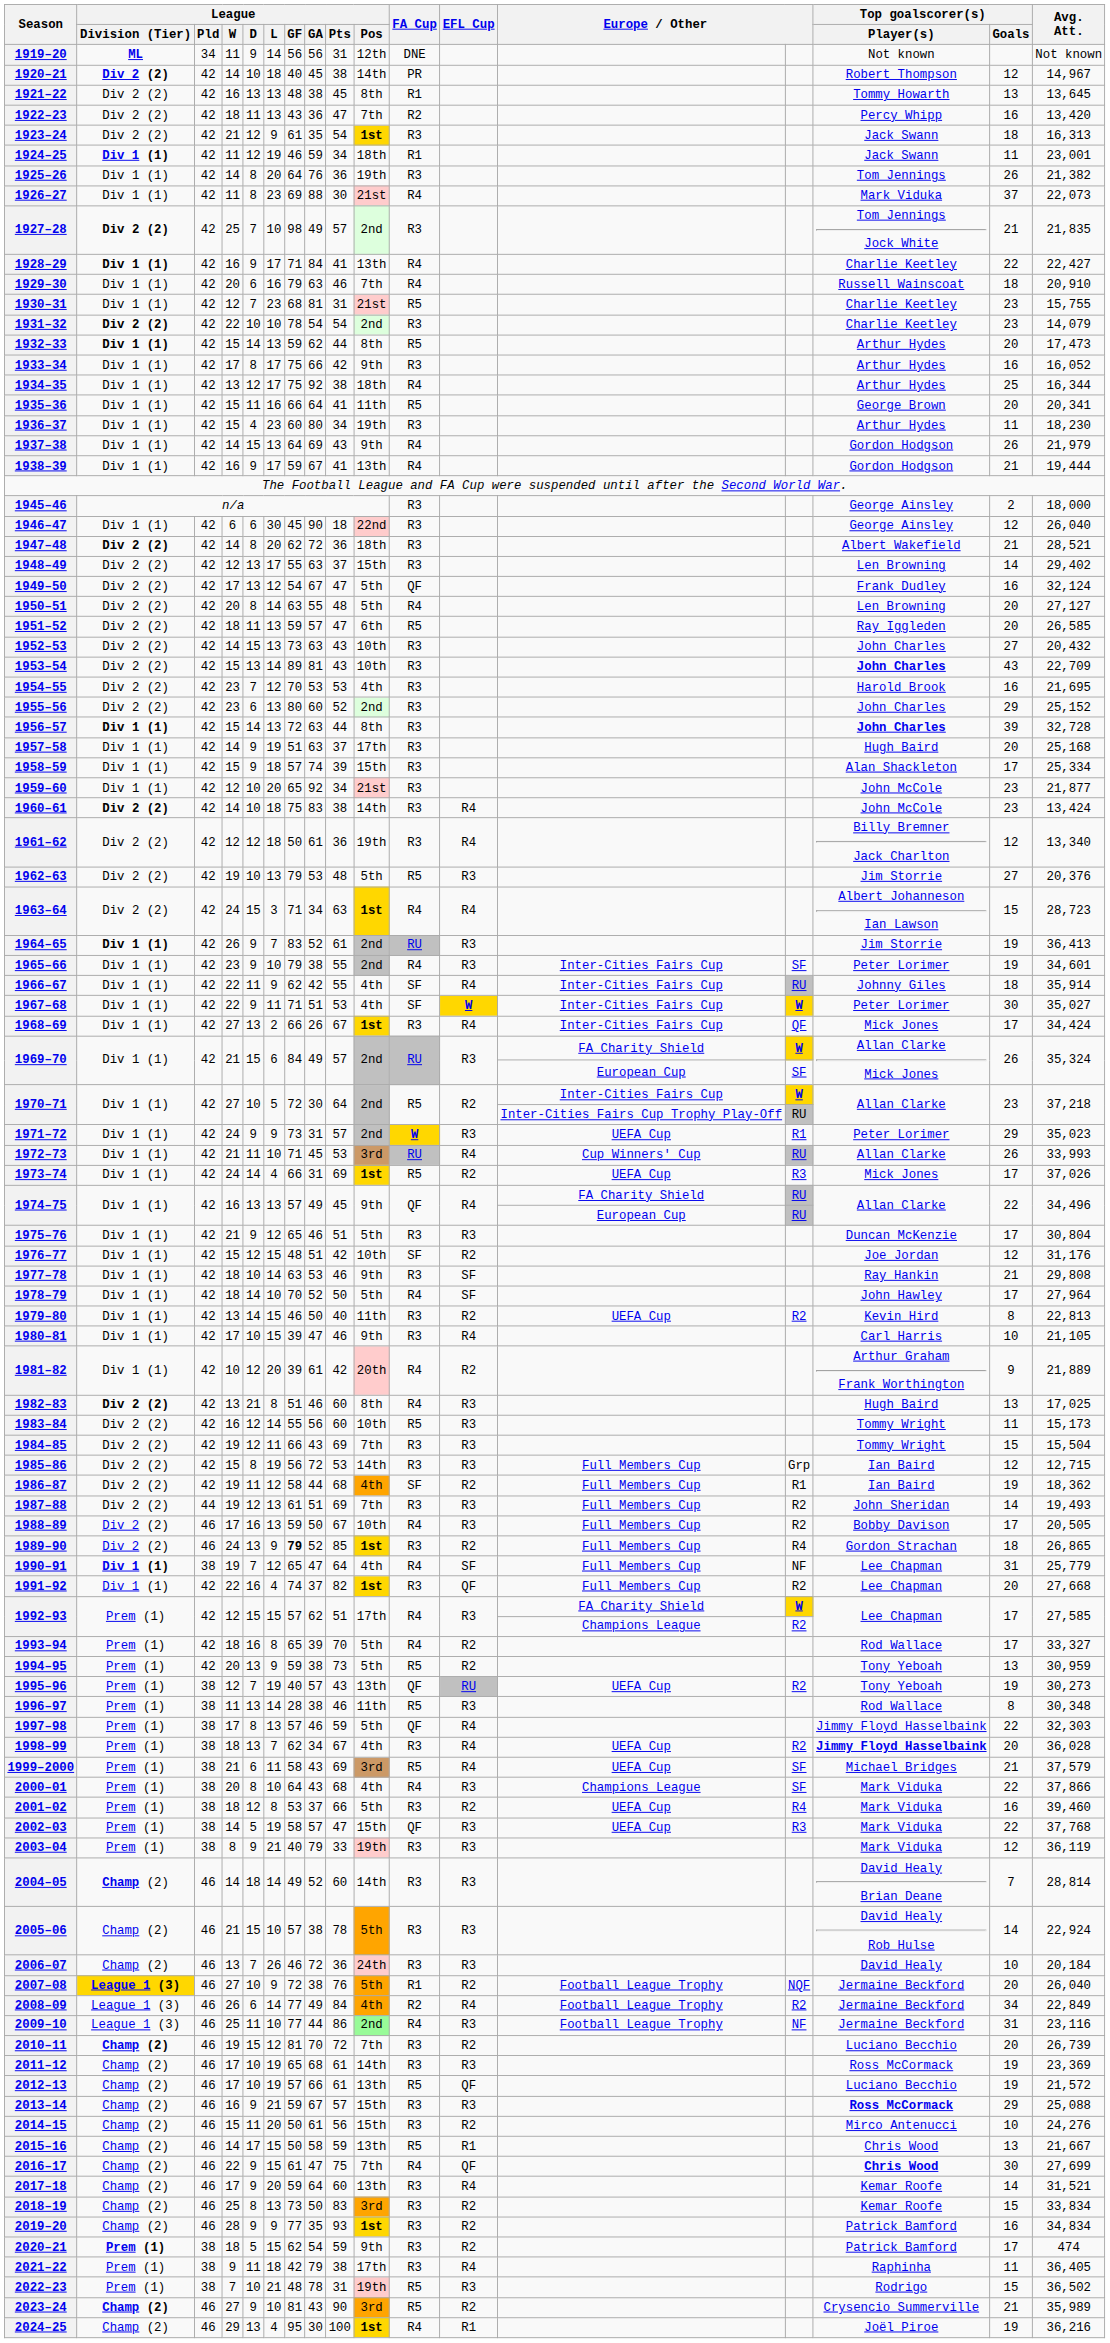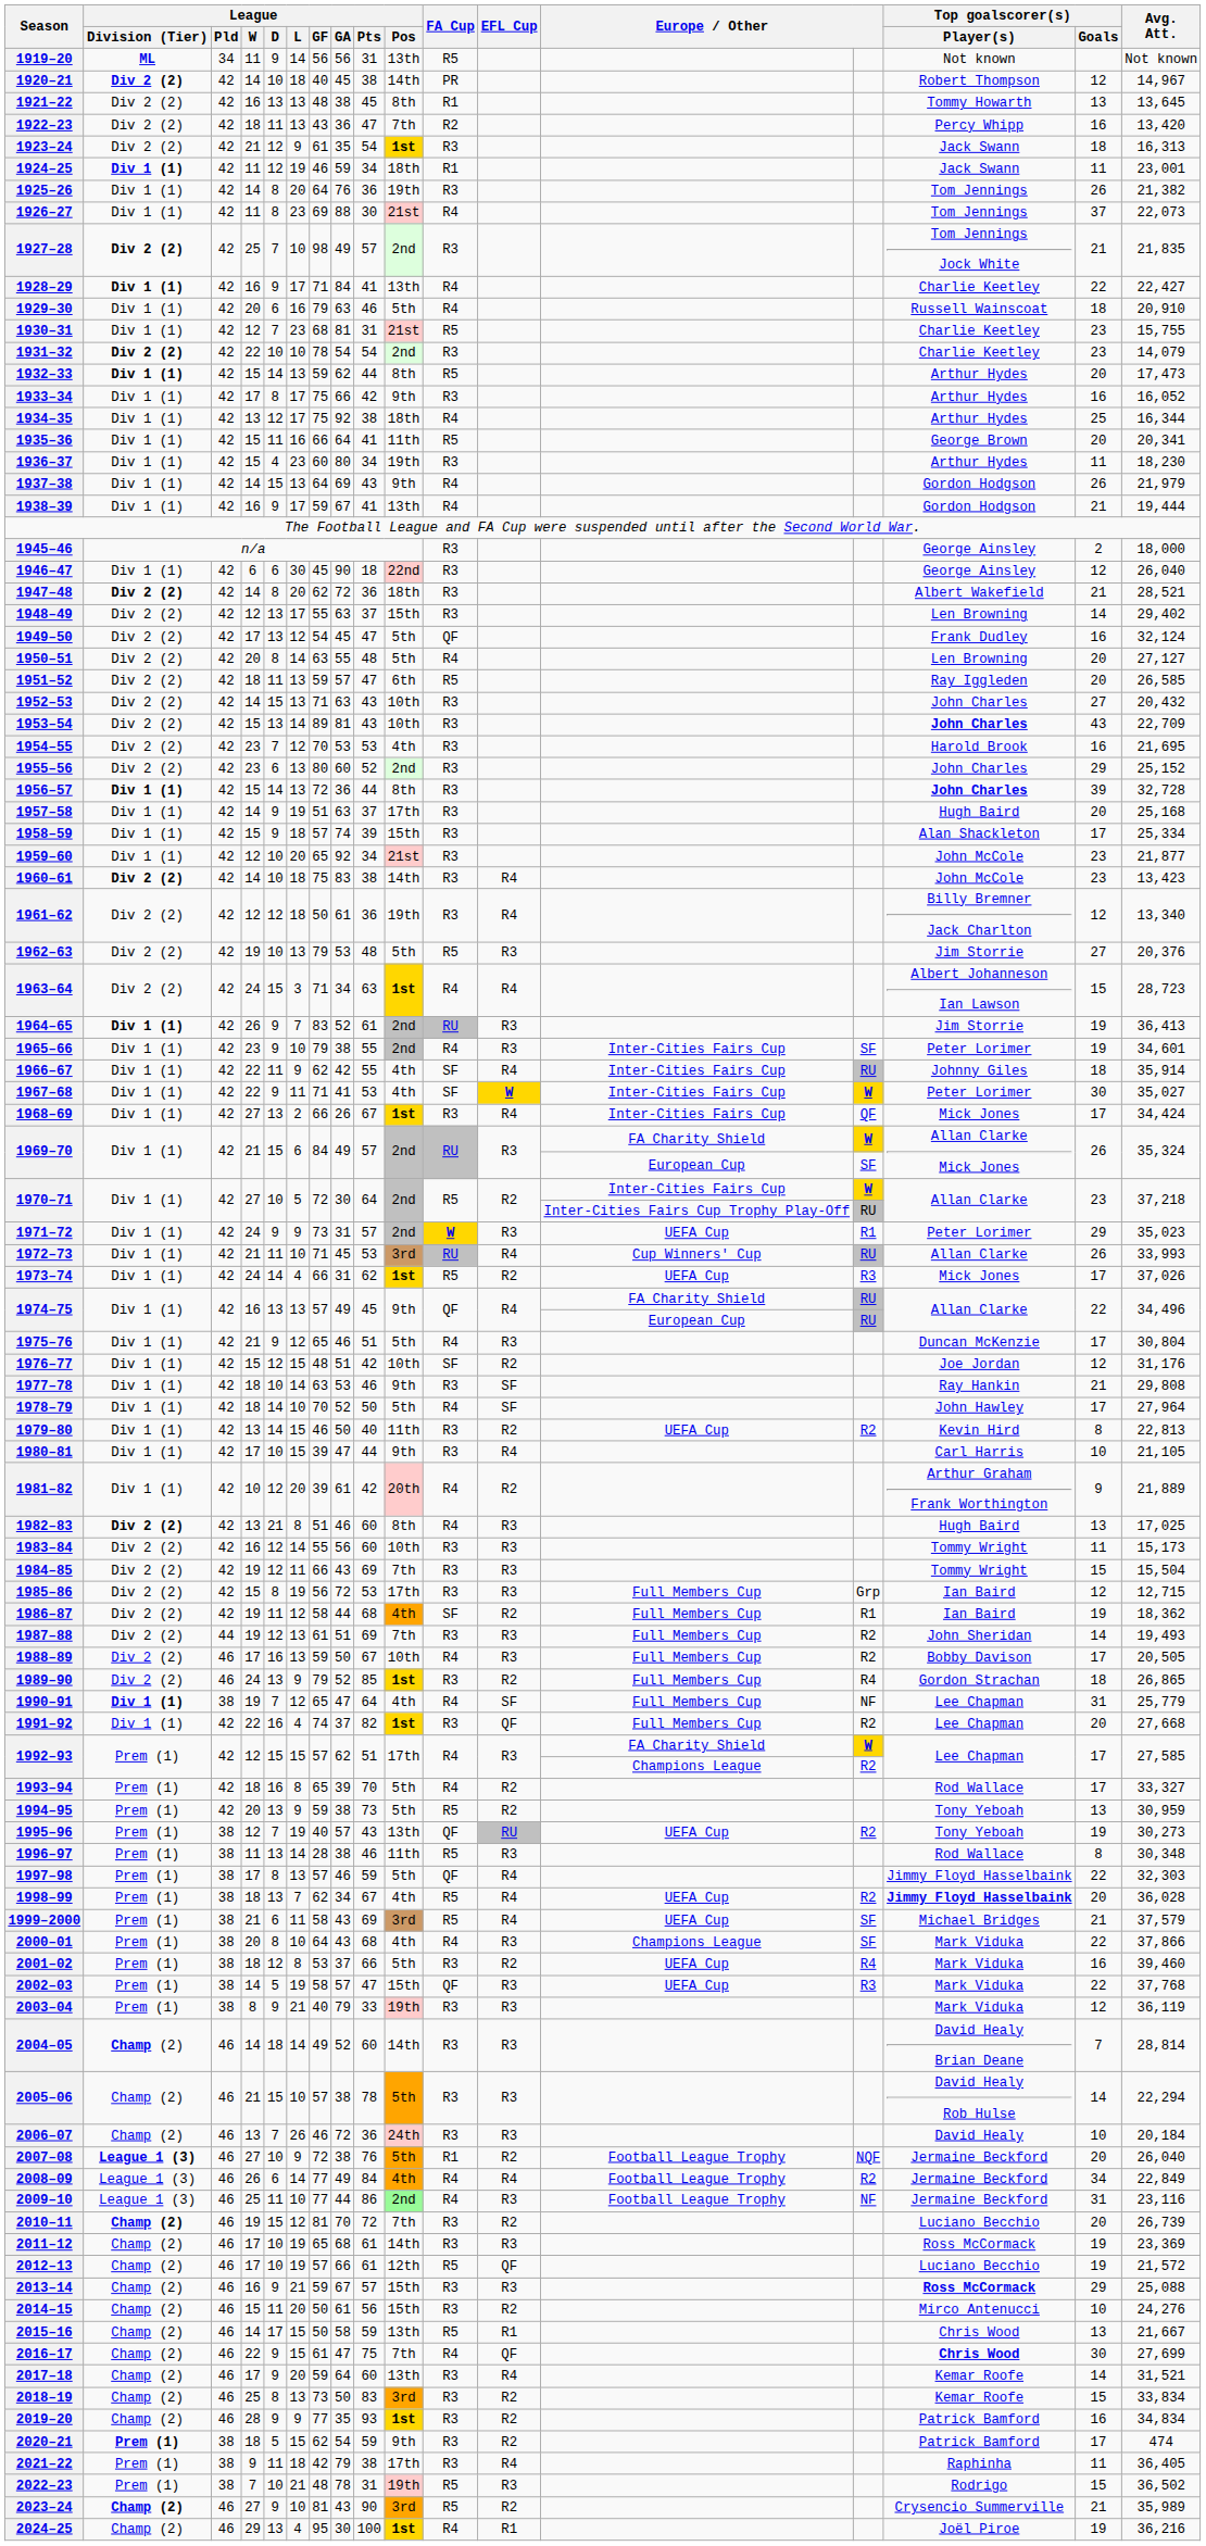1919–20 | League / Pos: 12th -> 13th
1919–20 | FA Cup: DNE -> R5
1926–27 | Top goalscorer(s) / Player(s): Mark Viduka -> Tom Jennings
1929–30 | League / Pos: 7th -> 5th
1949–50 | League / GA: 67 -> 45
1952–53 | League / GF: 73 -> 71
1956–57 | League / GA: 63 -> 36
1960–61 | Avg. Att.: 13,424 -> 13,423
1967–68 | League / GA: 51 -> 41
1973–74 | League / Pts: 69 -> 62
1975–76 | FA Cup: R3 -> R4
1980–81 | League / Pts: 46 -> 44
1983–84 | FA Cup: R5 -> R3
1985–86 | League / Pos: 14th -> 17th
1989–90 | League / GF: bold -> normal
1998–99 | FA Cup: R3 -> R5
2005–06 | Avg. Att.: 22,924 -> 22,294
2007–08 | League / Division (Tier): gold background -> no background
2008–09 | FA Cup: R2 -> R4
2012–13 | League / Pos: 13th -> 12th
